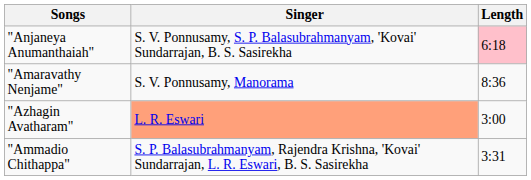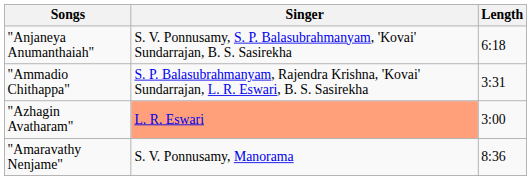"Anjaneya Anumanthaiah" | Length: pink background -> no background
rows swapped: "Amaravathy Nenjame" <-> "Ammadio Chithappa"
